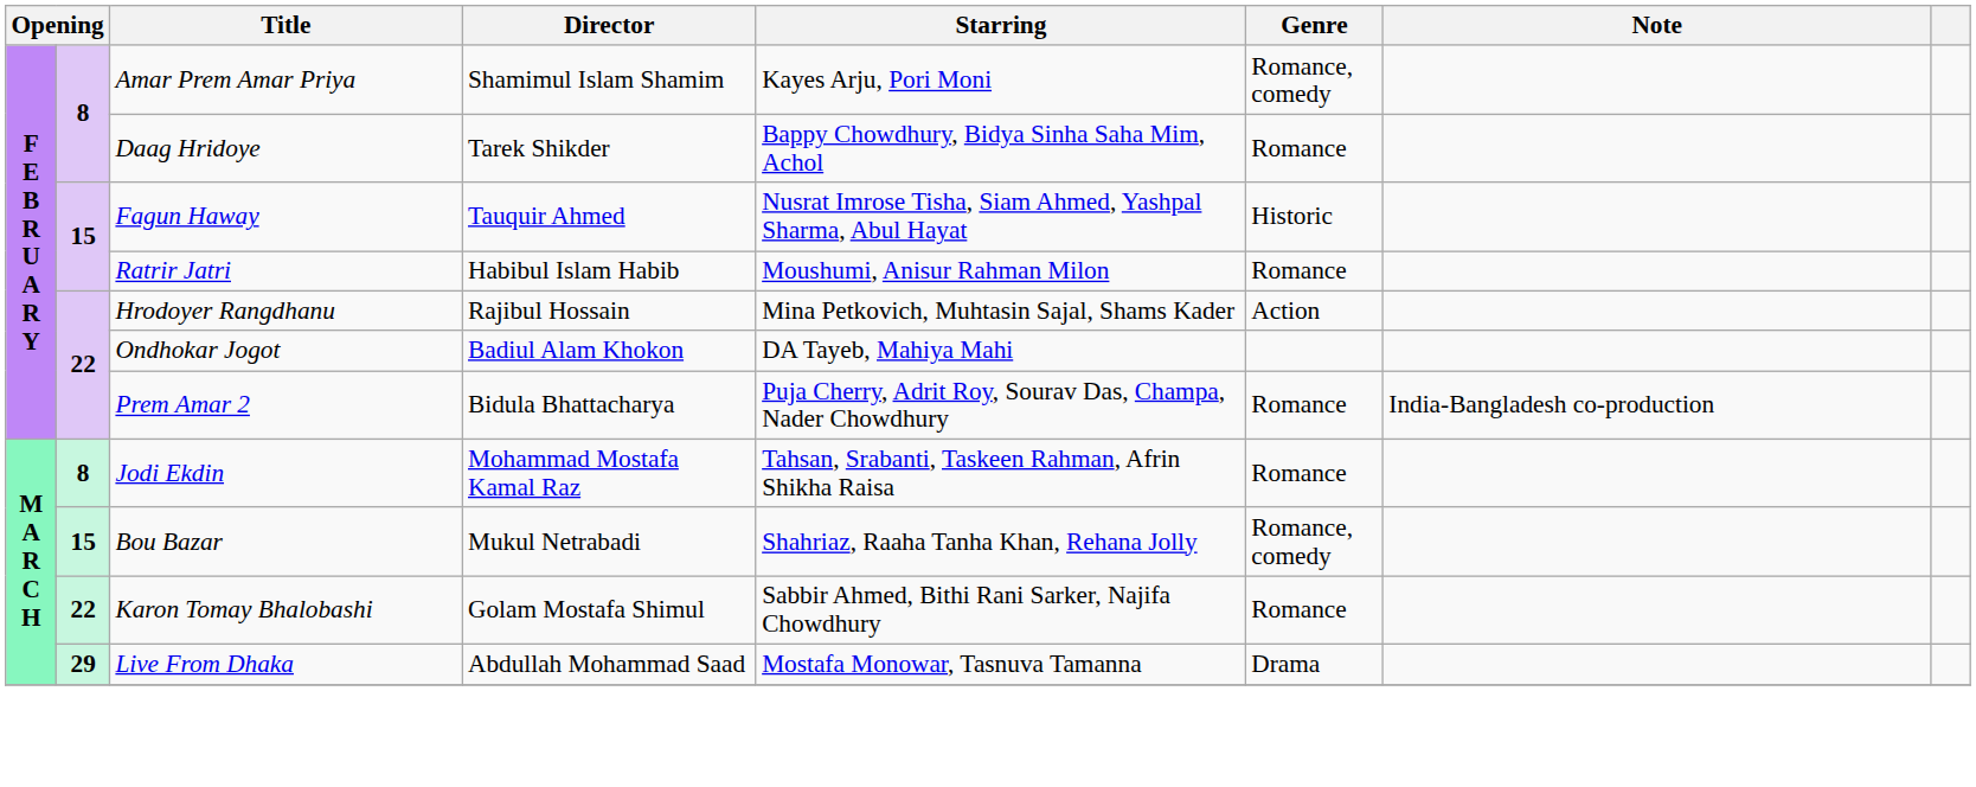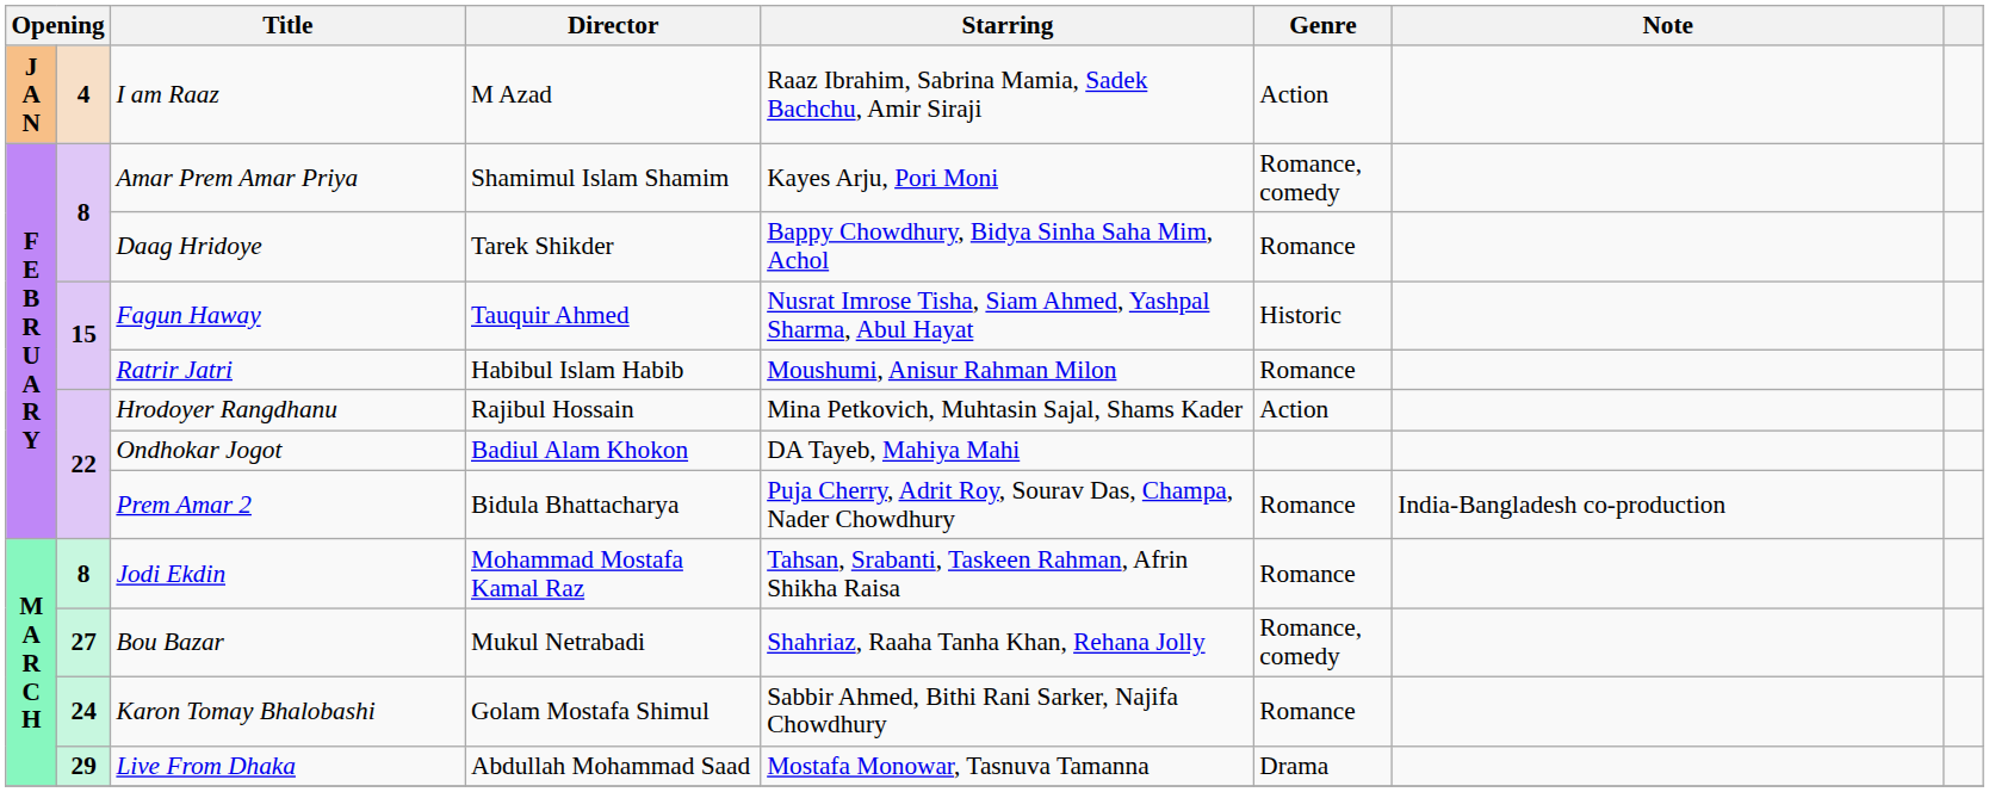+ row: J A N | 4 | I am Raaz | M Azad | Raaz Ibrahim, Sabrina Mamia, Sadek Bachchu, Amir Siraji | Action
Bou Bazar | column 2: 15 -> 27
Karon Tomay Bhalobashi | column 2: 22 -> 24
